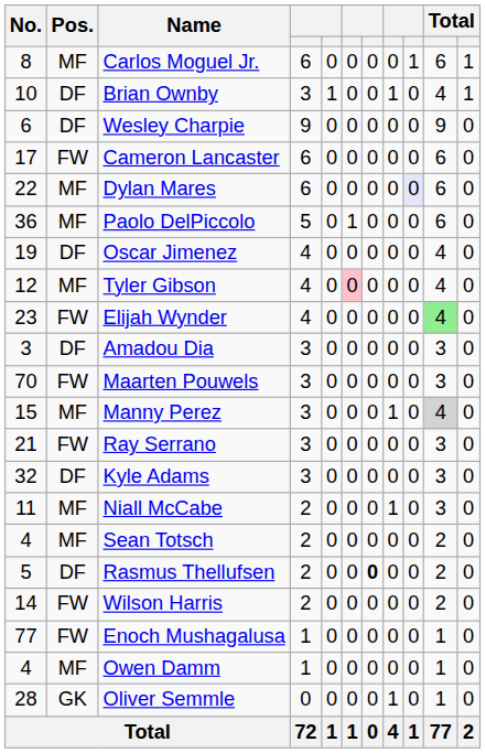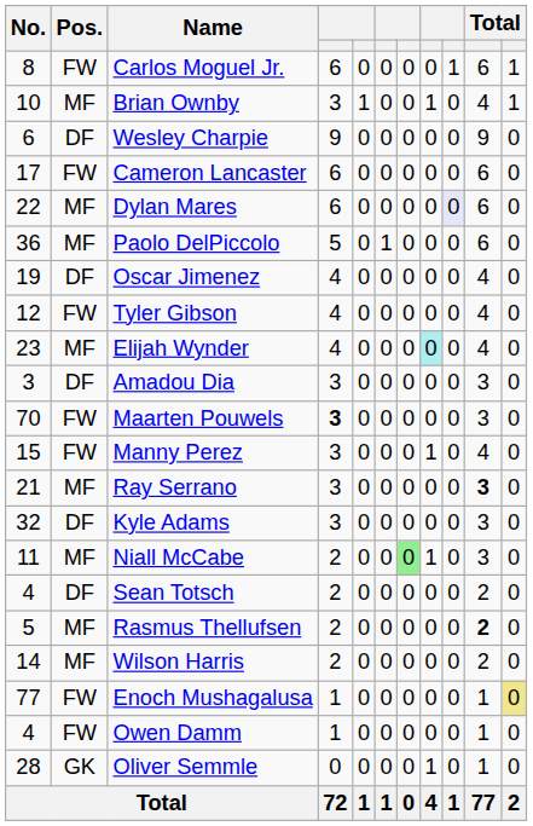Carlos Moguel Jr. | Pos.: MF -> FW
Brian Ownby | Pos.: DF -> MF
Tyler Gibson | Pos.: MF -> FW
Tyler Gibson | column 6: pink background -> no background
Elijah Wynder | Pos.: FW -> MF
Elijah Wynder | column 8: no background -> paleturquoise background
Elijah Wynder | column 10: lightgreen background -> no background
Maarten Pouwels | column 4: normal -> bold
Manny Perez | Pos.: MF -> FW
Manny Perez | column 10: lightgrey background -> no background
Ray Serrano | Pos.: FW -> MF
Ray Serrano | column 10: normal -> bold
Niall McCabe | column 7: no background -> lightgreen background
Sean Totsch | Pos.: MF -> DF
Rasmus Thellufsen | Pos.: DF -> MF
Rasmus Thellufsen | column 7: bold -> normal
Rasmus Thellufsen | column 10: normal -> bold
Wilson Harris | Pos.: FW -> MF
Enoch Mushagalusa | column 11: no background -> khaki background
Owen Damm | Pos.: MF -> FW
